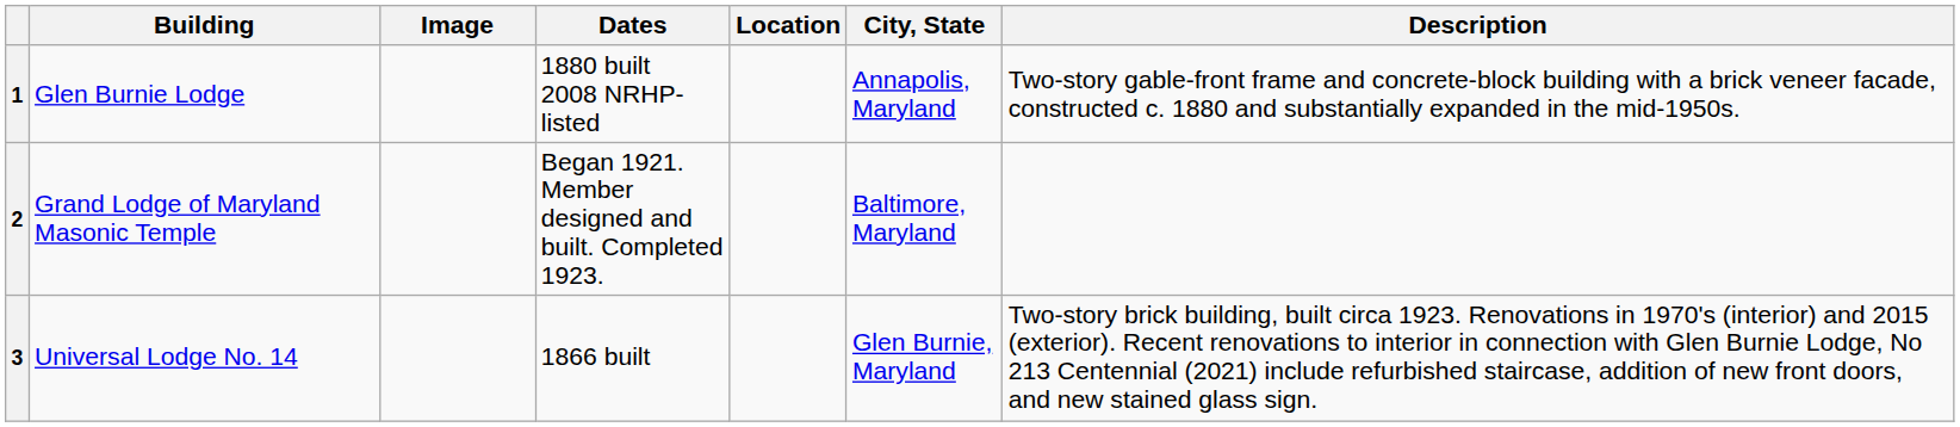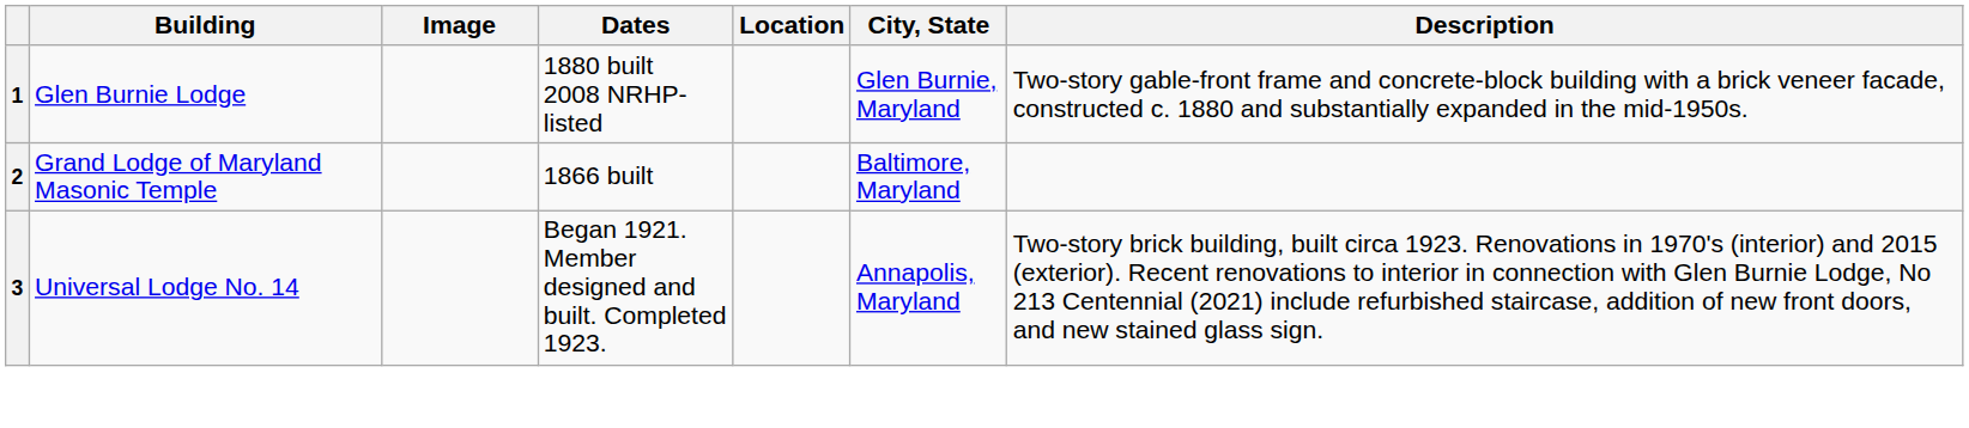1 | City, State: Annapolis, Maryland -> Glen Burnie, Maryland
2 | Dates: Began 1921. Member designed and built. Completed 1923. -> 1866 built
3 | Dates: 1866 built -> Began 1921. Member designed and built. Completed 1923.
3 | City, State: Glen Burnie, Maryland -> Annapolis, Maryland
